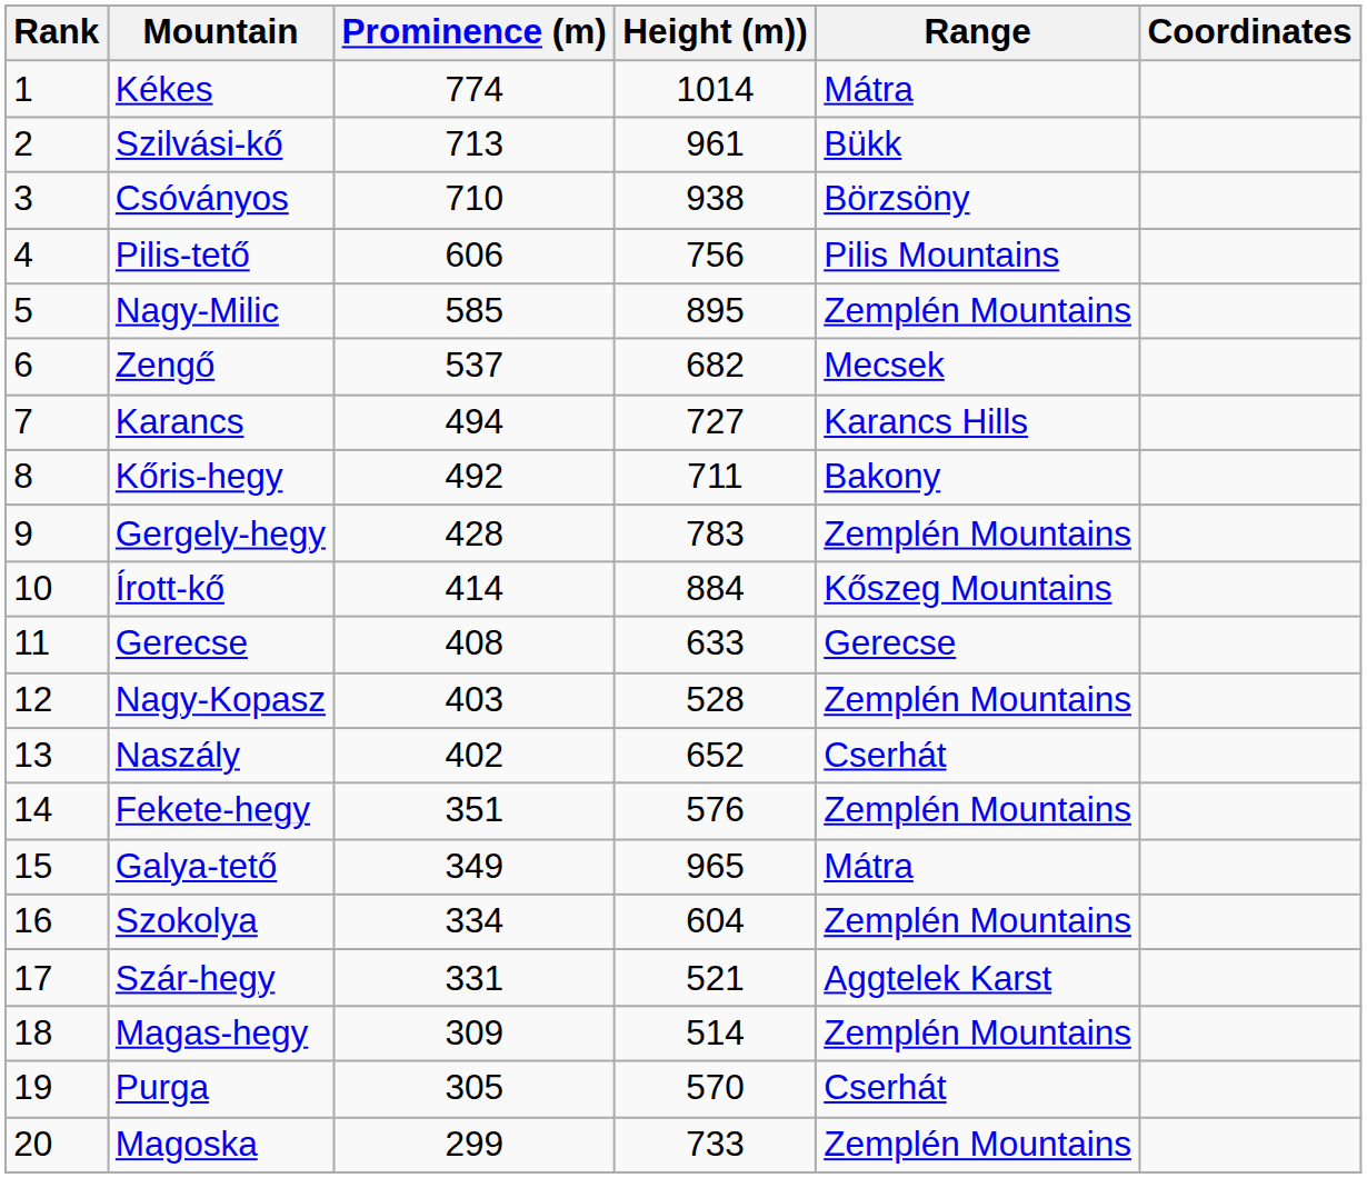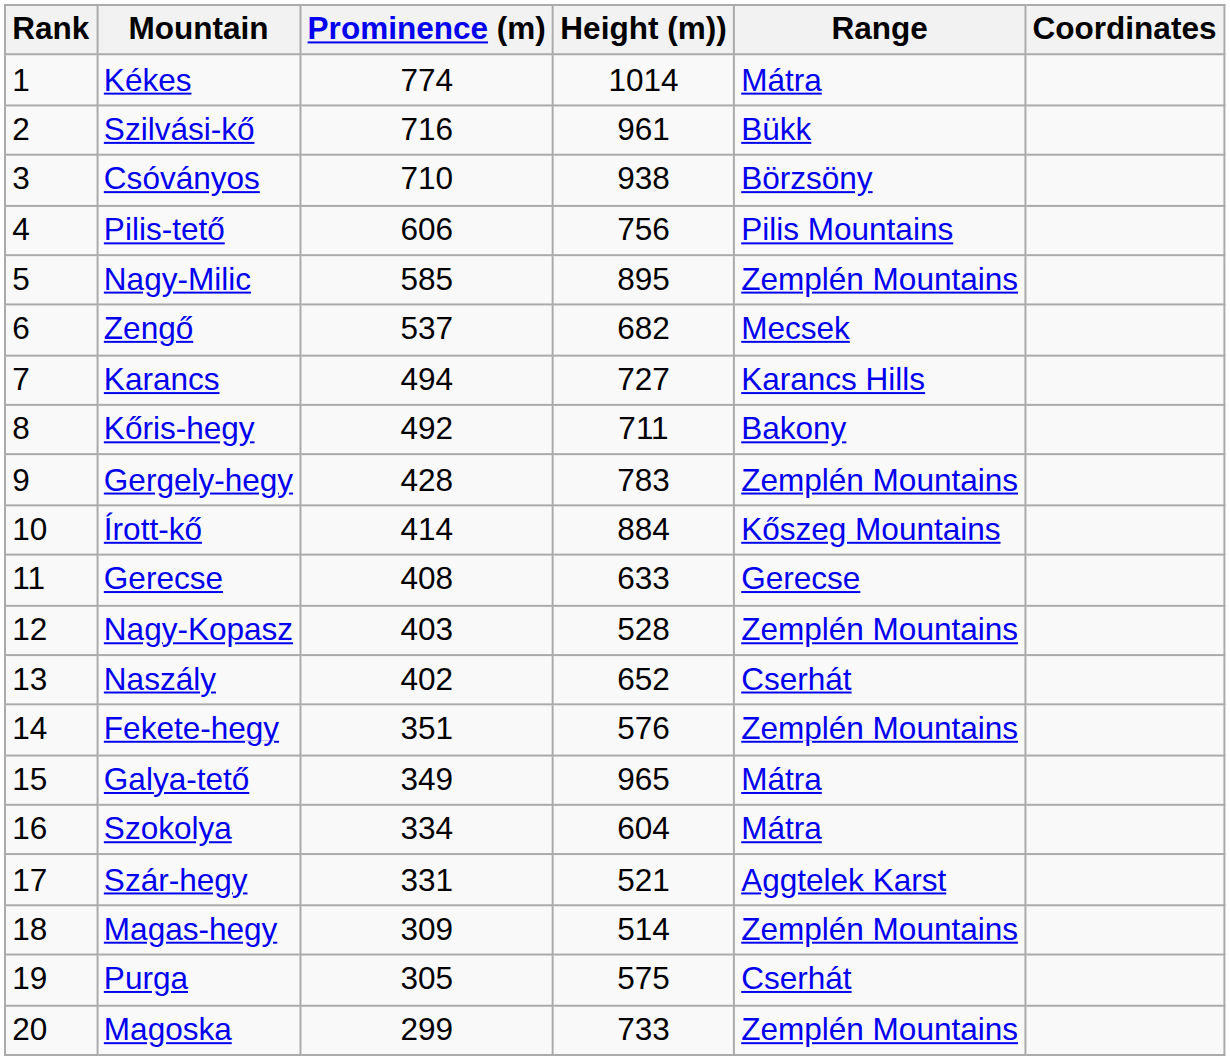Szilvási-kő | Prominence (m): 713 -> 716
Szokolya | Range: Zemplén Mountains -> Mátra
Purga | Height (m)): 570 -> 575
